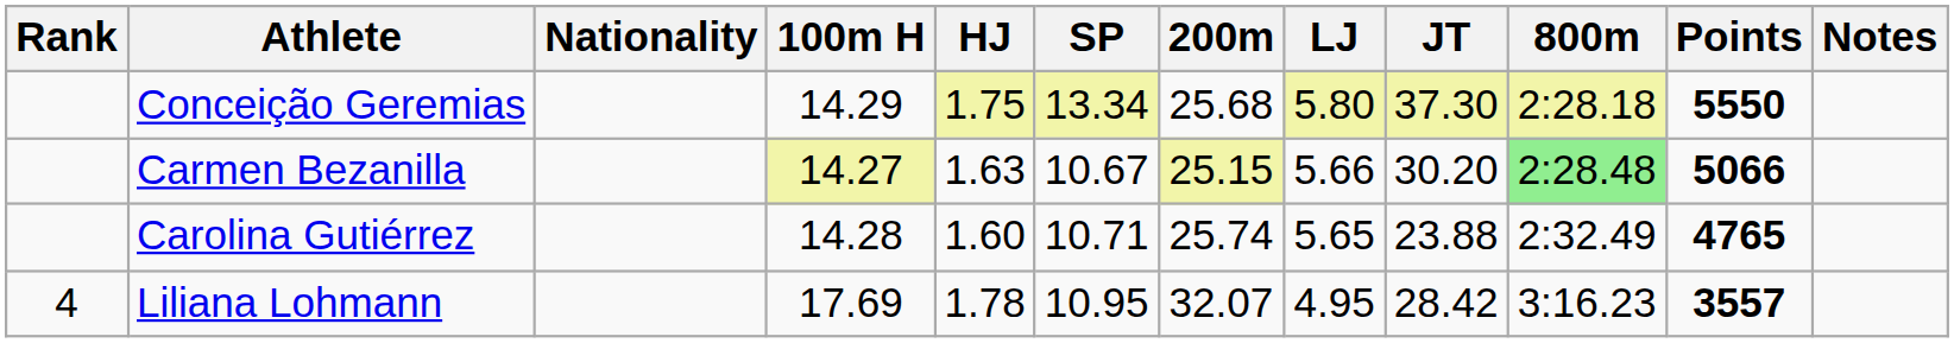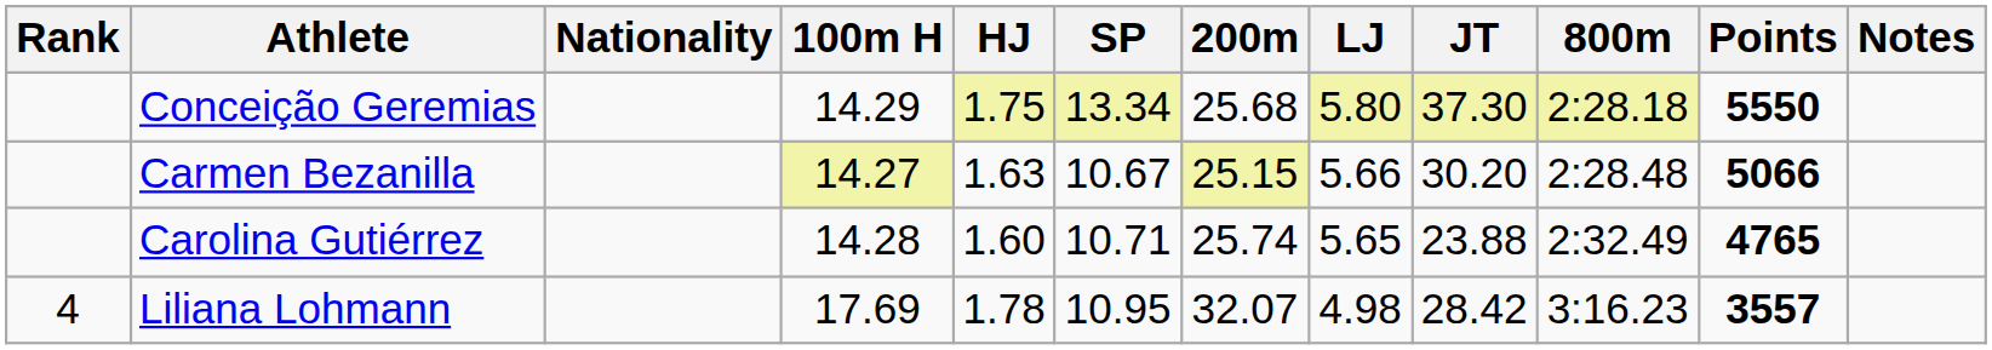Carmen Bezanilla | 800m: lightgreen background -> no background
Liliana Lohmann | LJ: 4.95 -> 4.98
